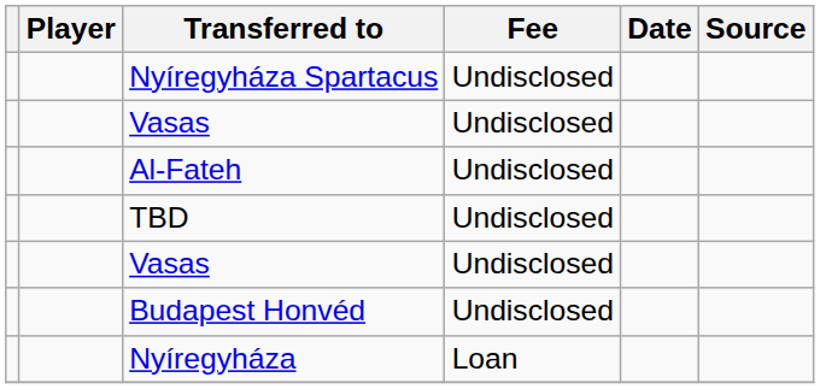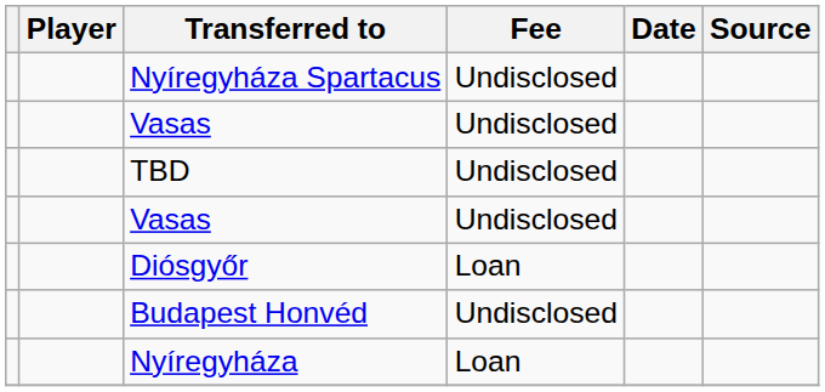- row: Al-Fateh | Undisclosed
+ row: Diósgyőr | Loan
